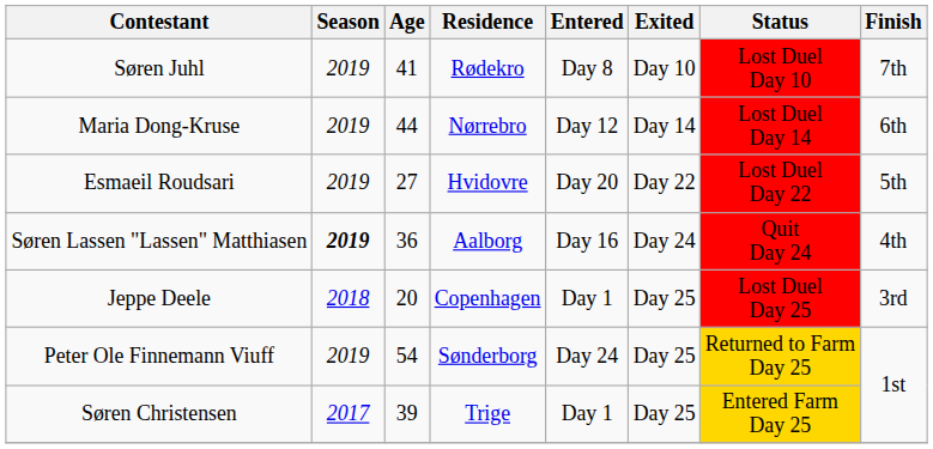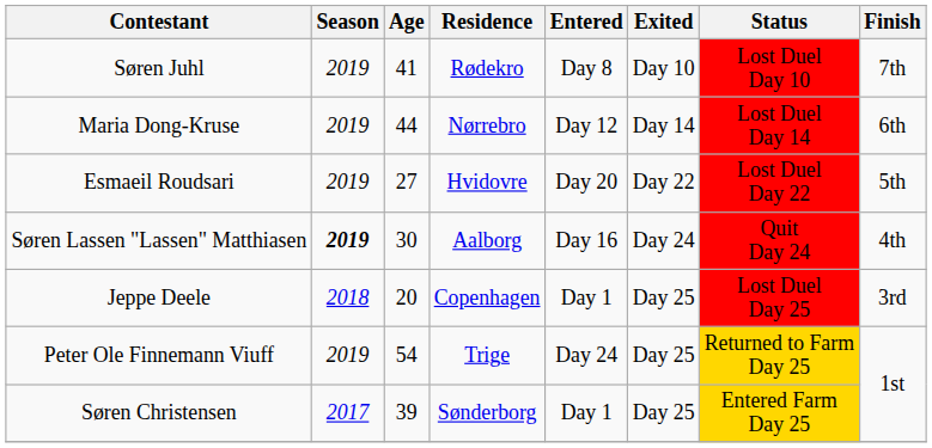Søren Lassen "Lassen" Matthiasen | Age: 36 -> 30
Peter Ole Finnemann Viuff | Residence: Sønderborg -> Trige
Søren Christensen | Residence: Trige -> Sønderborg
